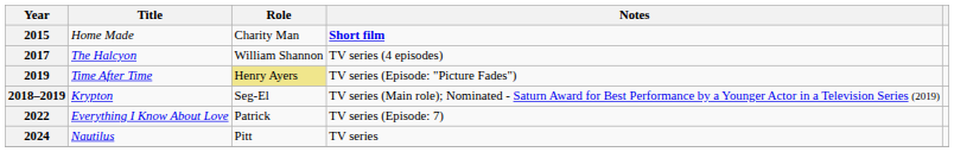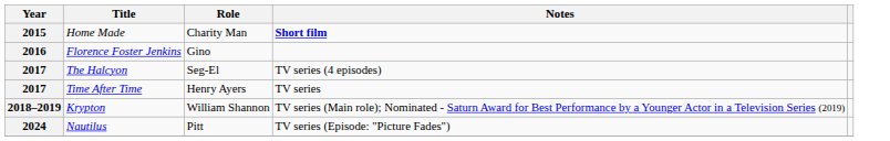+ row: 2016 | Florence Foster Jenkins | Gino
The Halcyon | Role: William Shannon -> Seg-El
Time After Time | Year: 2019 -> 2017
Time After Time | Role: khaki background -> no background
Time After Time | Notes: TV series (Episode: "Picture Fades") -> TV series
Krypton | Role: Seg-El -> William Shannon
- row: 2022 | Everything I Know About Love | Patrick | TV series (Episode: 7)
Nautilus | Notes: TV series -> TV series (Episode: "Picture Fades")
